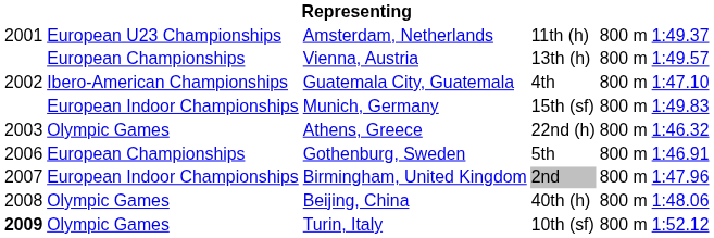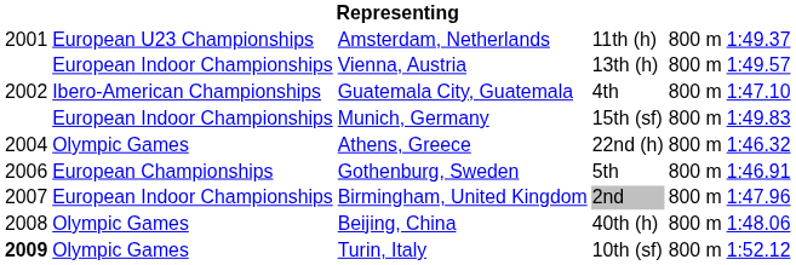Vienna, Austria | column 2: European Championships -> European Indoor Championships
Athens, Greece | column 1: 2003 -> 2004
